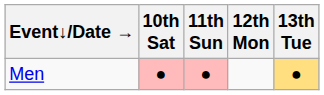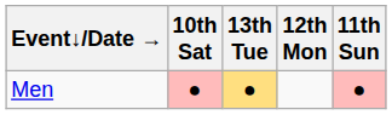columns swapped: 11th Sun <-> 13th Tue
